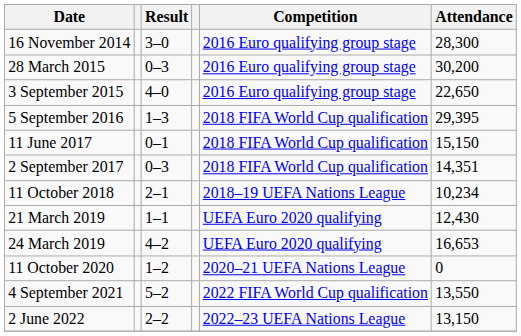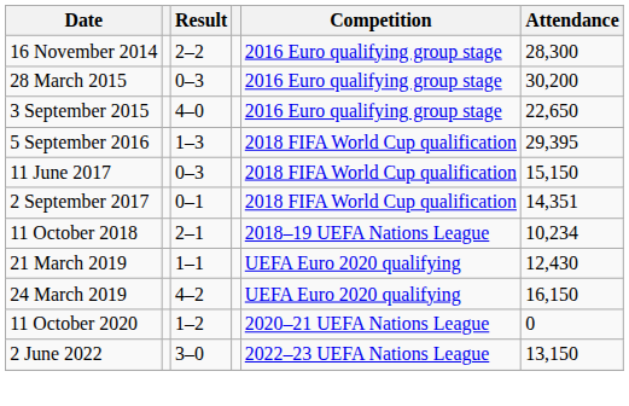16 November 2014 | Result: 3–0 -> 2–2
11 June 2017 | Result: 0–1 -> 0–3
2 September 2017 | Result: 0–3 -> 0–1
24 March 2019 | Attendance: 16,653 -> 16,150
- row: 4 September 2021 | 5–2 | 2022 FIFA World Cup qualification | 13,550
2 June 2022 | Result: 2–2 -> 3–0
